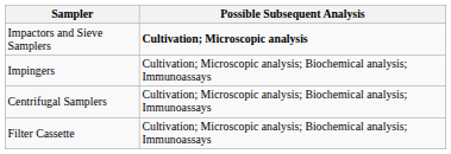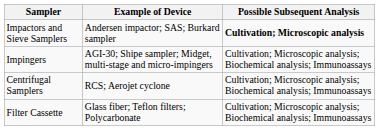+ column: Example of Device | Andersen impactor; SAS; Burkard sampler | AGI-30; Shipe sampler; Midget, multi-stage and micro-impingers | RCS; Aerojet cyclone | Glass fiber; Teflon filters; Polycarbonate
